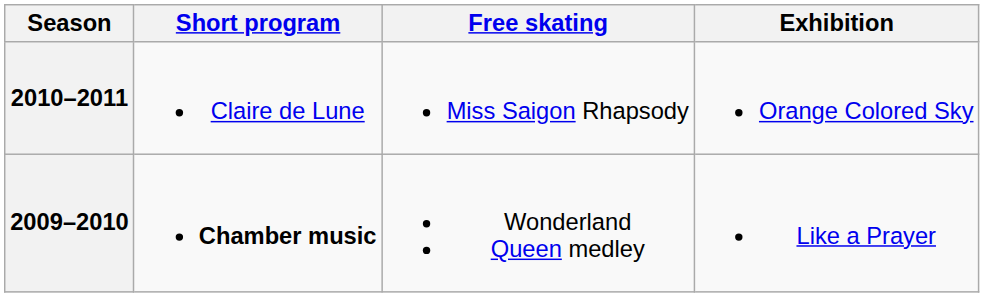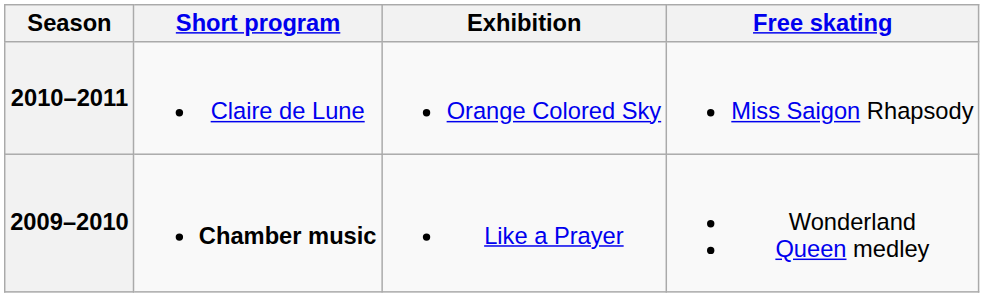columns swapped: Free skating <-> Exhibition
